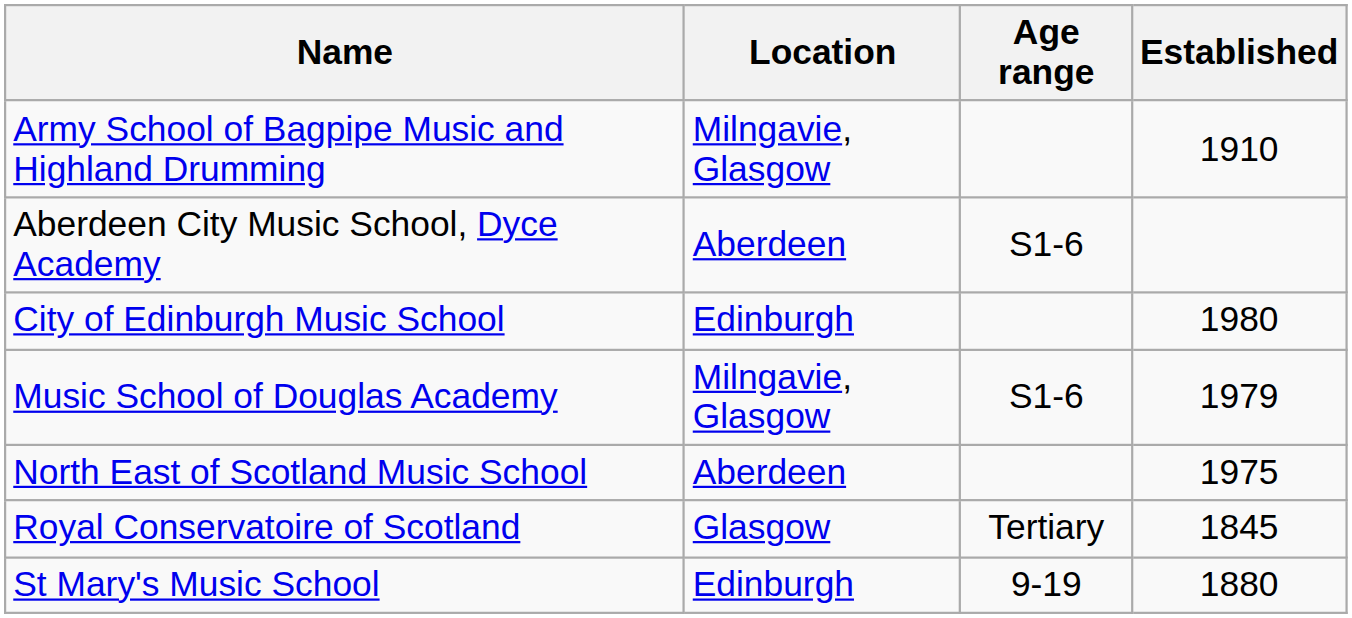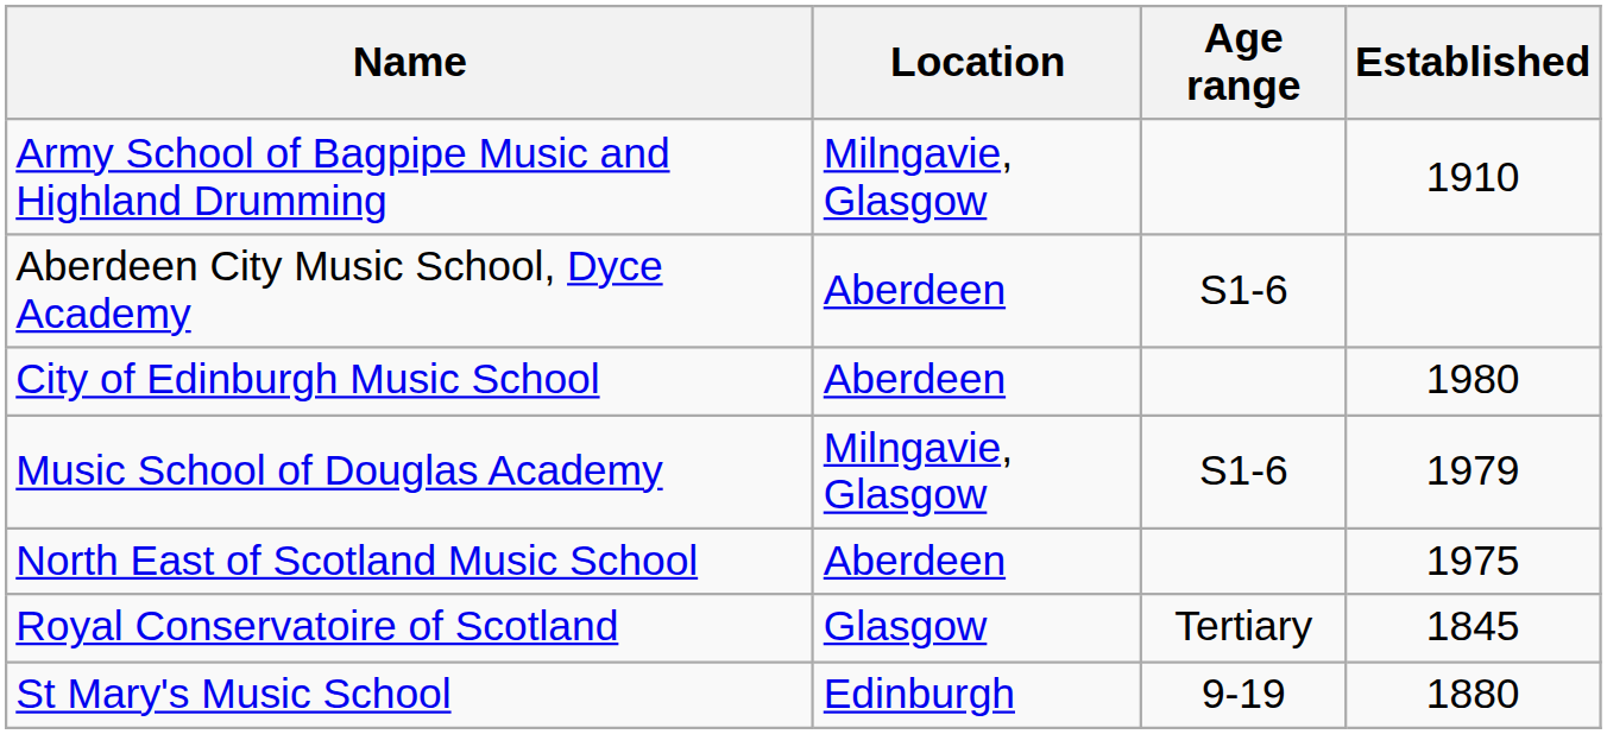City of Edinburgh Music School | Location: Edinburgh -> Aberdeen
